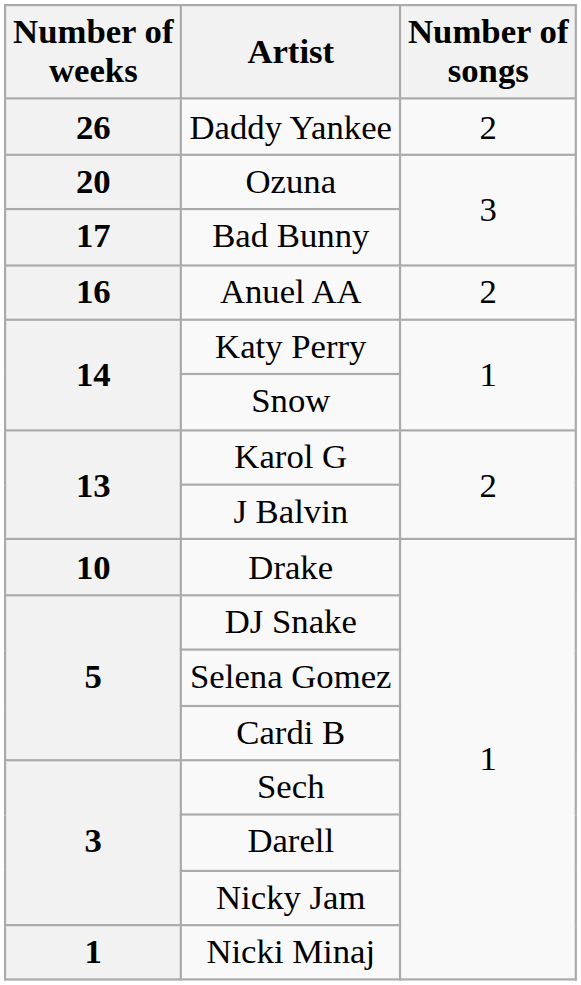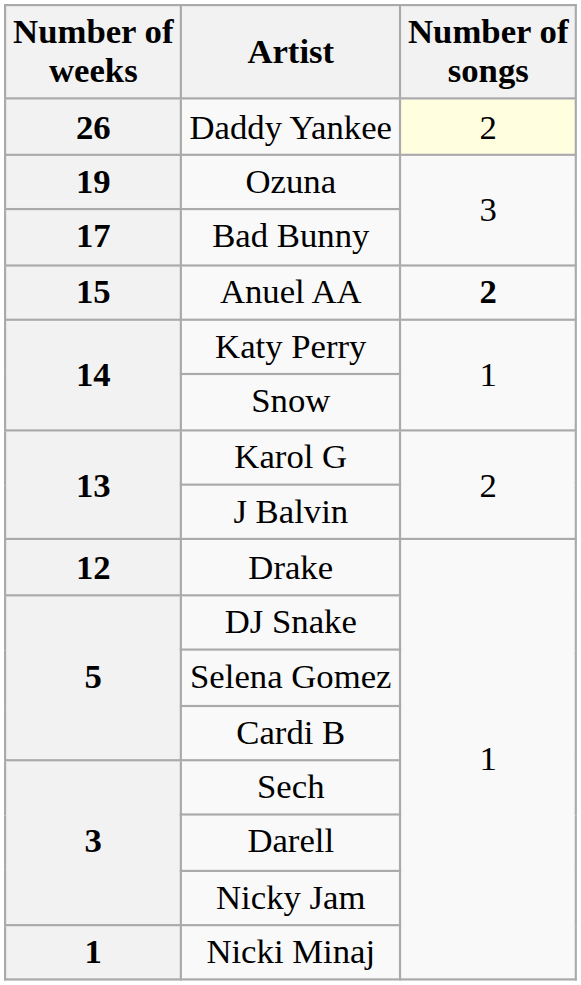Daddy Yankee | Number of songs: no background -> lightyellow background
Ozuna | Number of weeks: 20 -> 19
Anuel AA | Number of weeks: 16 -> 15
Anuel AA | Number of songs: normal -> bold
Drake | Number of weeks: 10 -> 12
